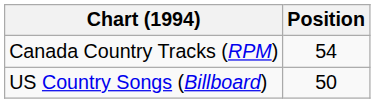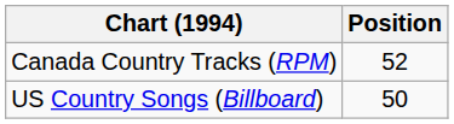Canada Country Tracks (RPM) | Position: 54 -> 52
